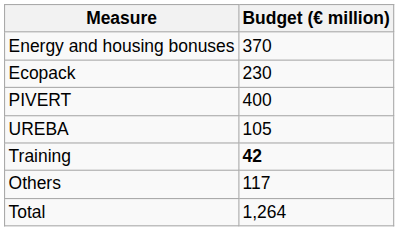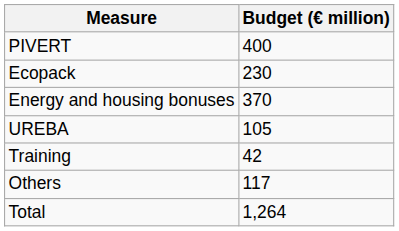rows swapped: Energy and housing bonuses <-> PIVERT
Training | Budget (€ million): bold -> normal
